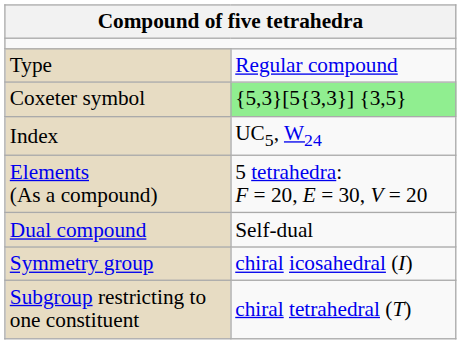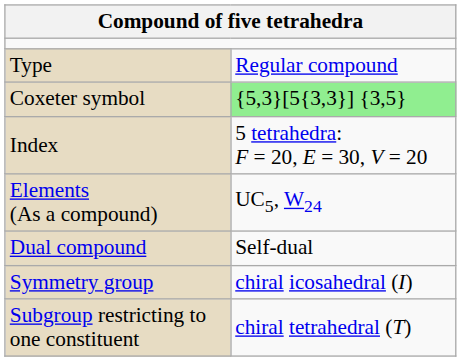Index | column 2: UC5, W24 -> 5 tetrahedra: F = 20, E = 30, V = 20
Elements (As a compound) | column 2: 5 tetrahedra: F = 20, E = 30, V = 20 -> UC5, W24
